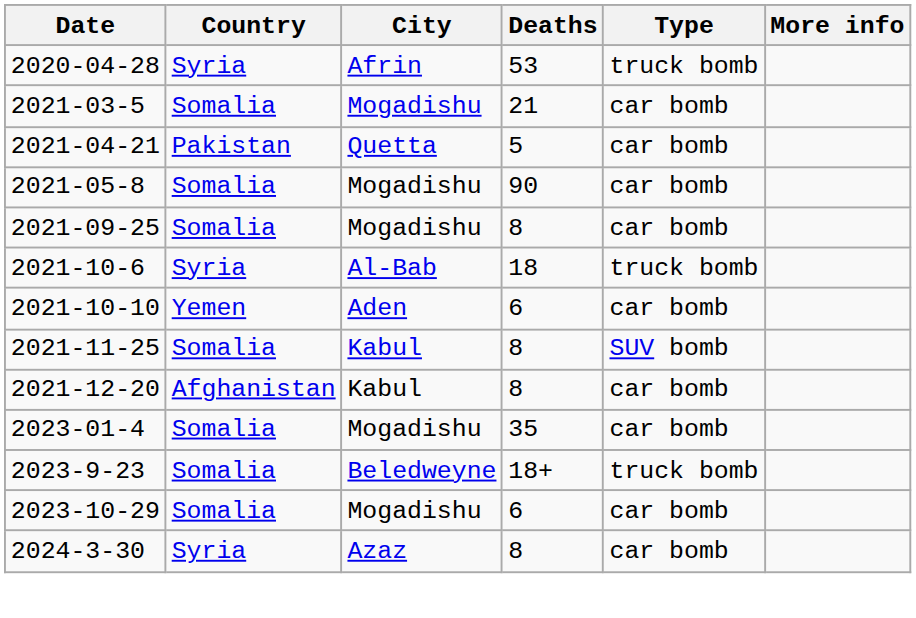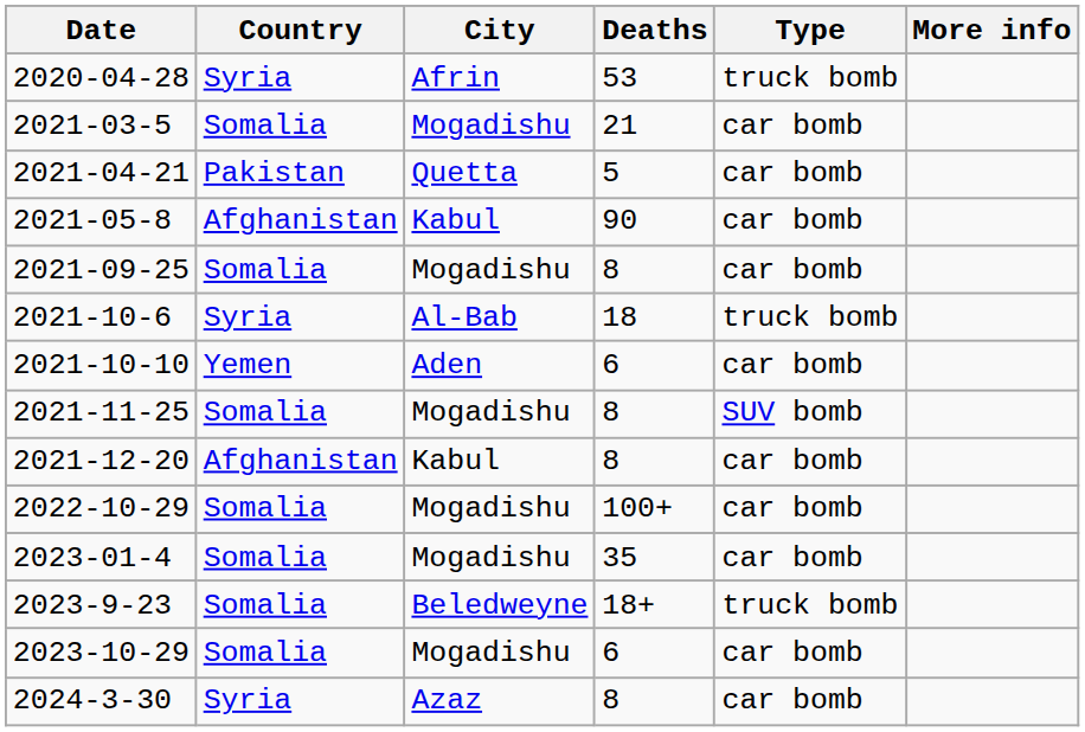2021-05-8 | Country: Somalia -> Afghanistan
2021-05-8 | City: Mogadishu -> Kabul
2021-11-25 | City: Kabul -> Mogadishu
+ row: 2022-10-29 | Somalia | Mogadishu | 100+ | car bomb
